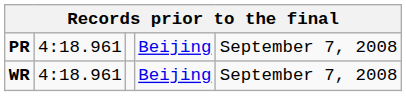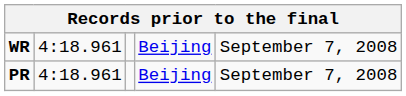rows swapped: PR <-> WR
